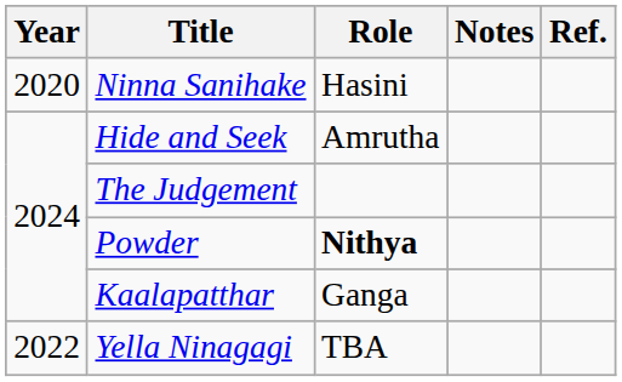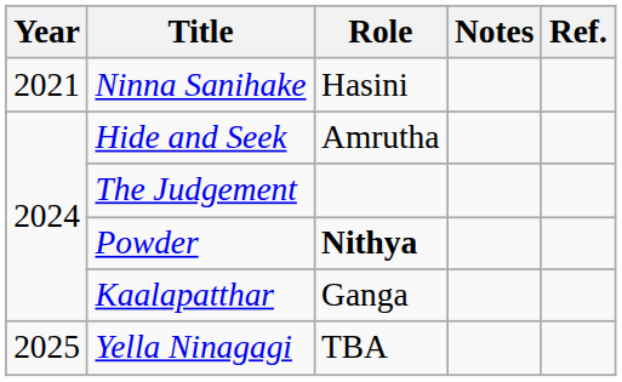Ninna Sanihake | Year: 2020 -> 2021
Yella Ninagagi | Year: 2022 -> 2025
